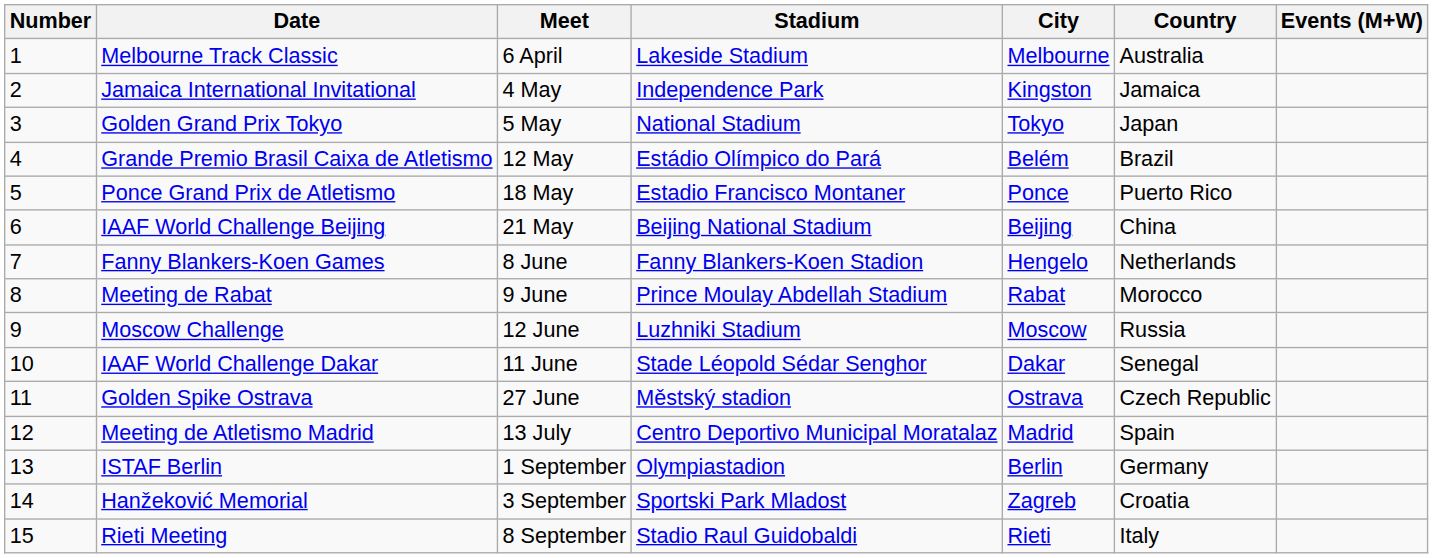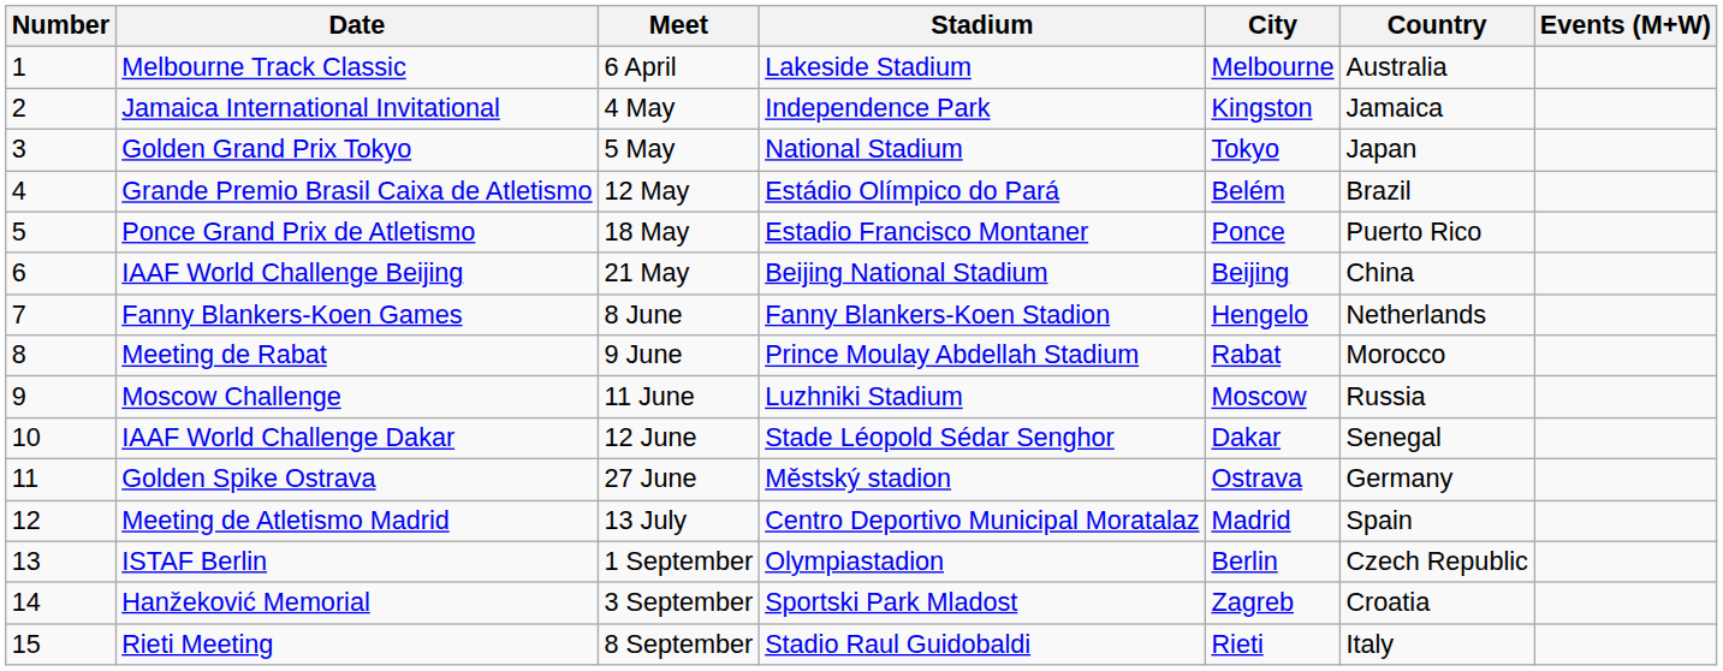Moscow Challenge | Meet: 12 June -> 11 June
IAAF World Challenge Dakar | Meet: 11 June -> 12 June
Golden Spike Ostrava | Country: Czech Republic -> Germany
ISTAF Berlin | Country: Germany -> Czech Republic
